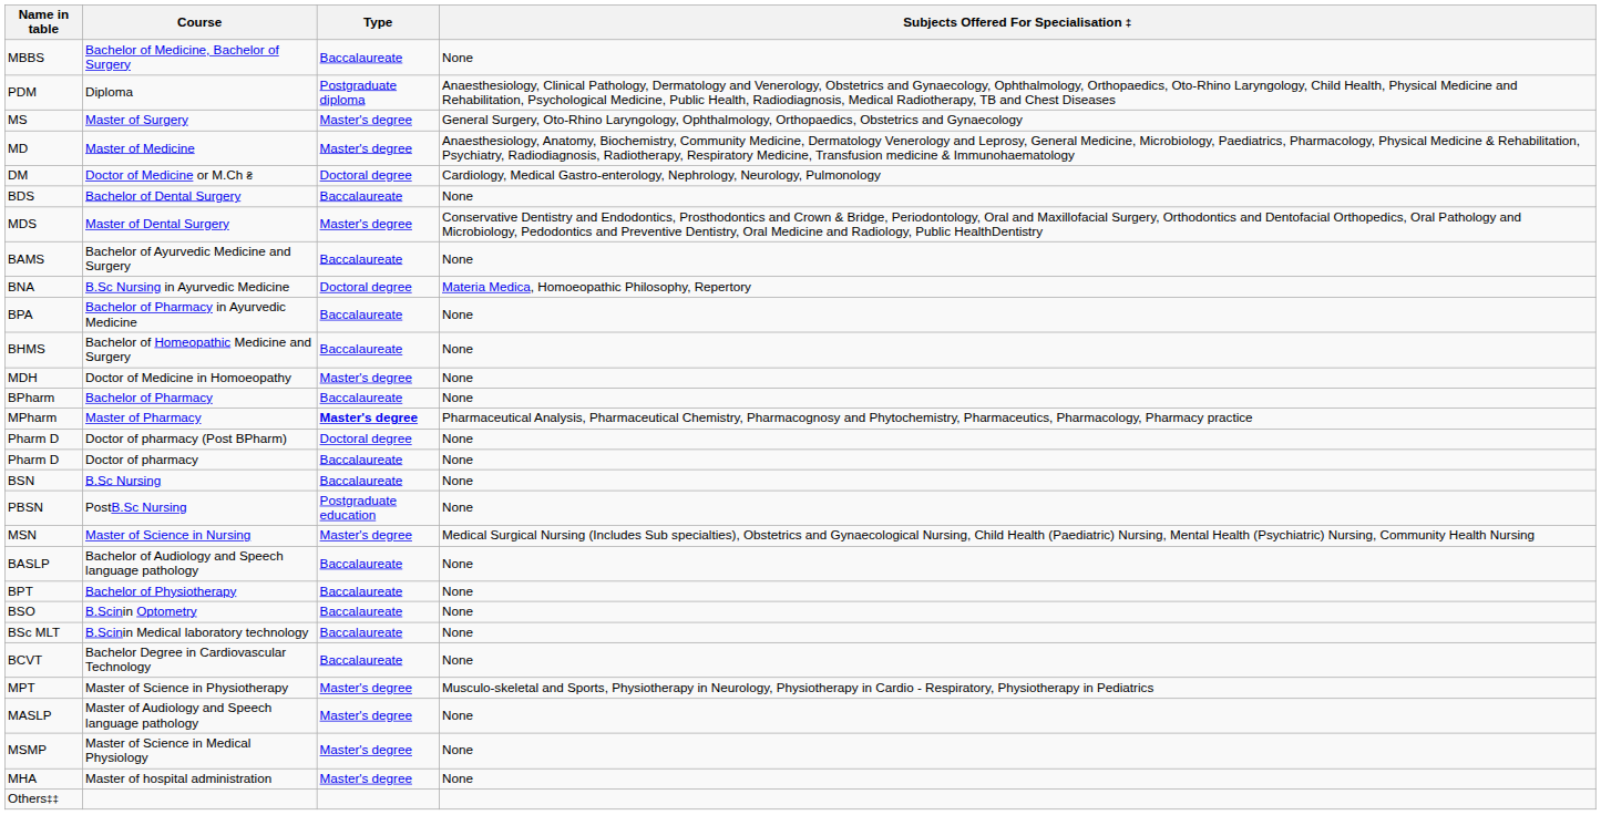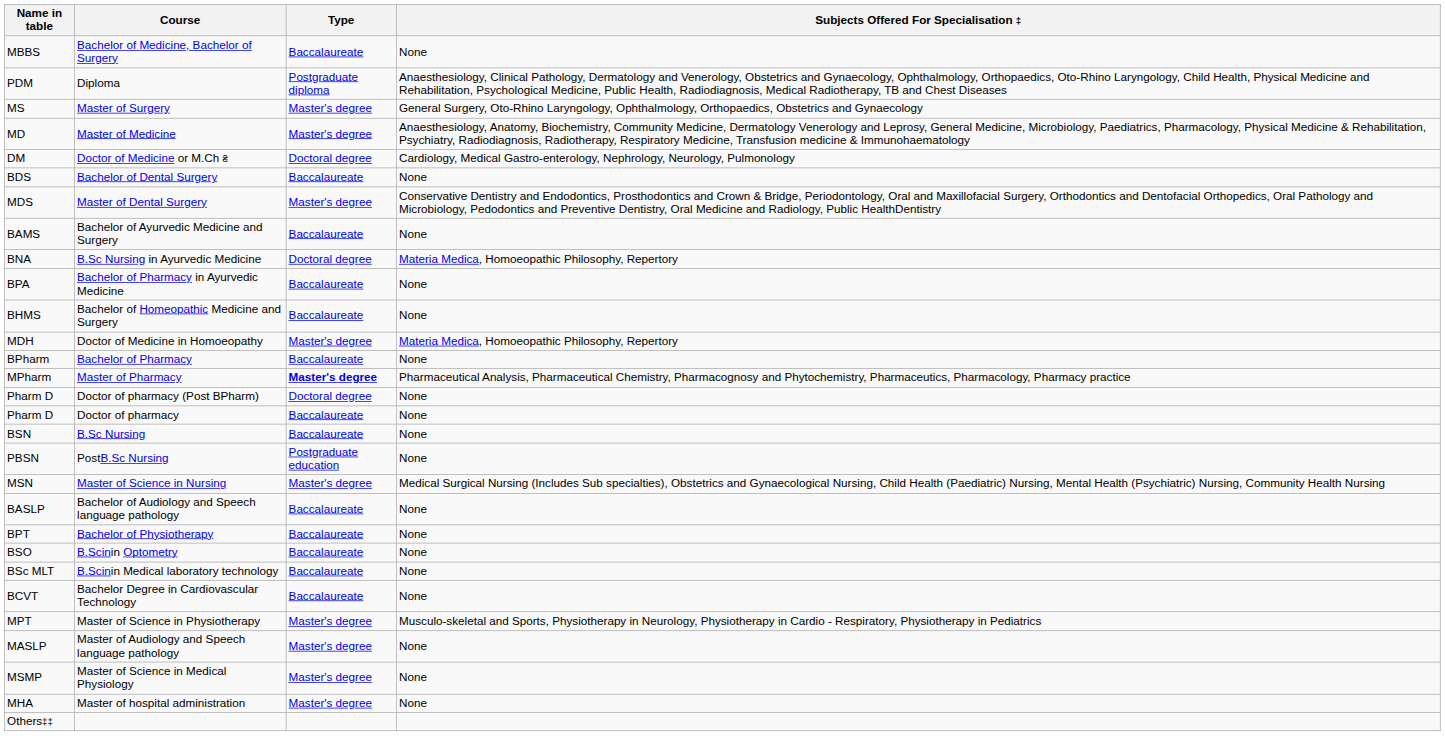Doctor of Medicine in Homoeopathy | Subjects Offered For Specialisation ‡: None -> Materia Medica, Homoeopathic Philosophy, Repertory
